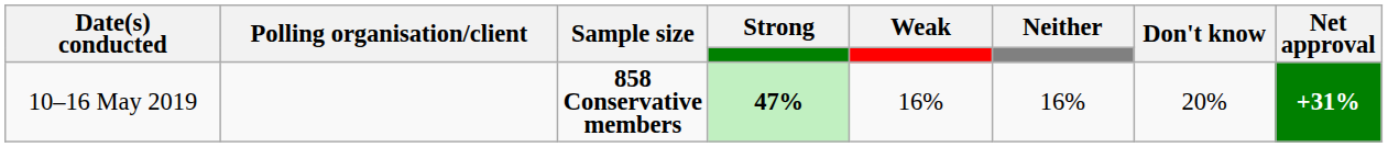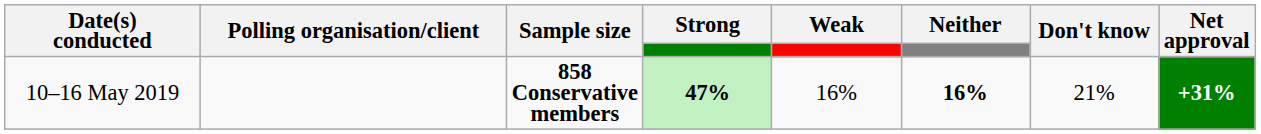10–16 May 2019 | Neither: normal -> bold
10–16 May 2019 | Don't know: 20% -> 21%
